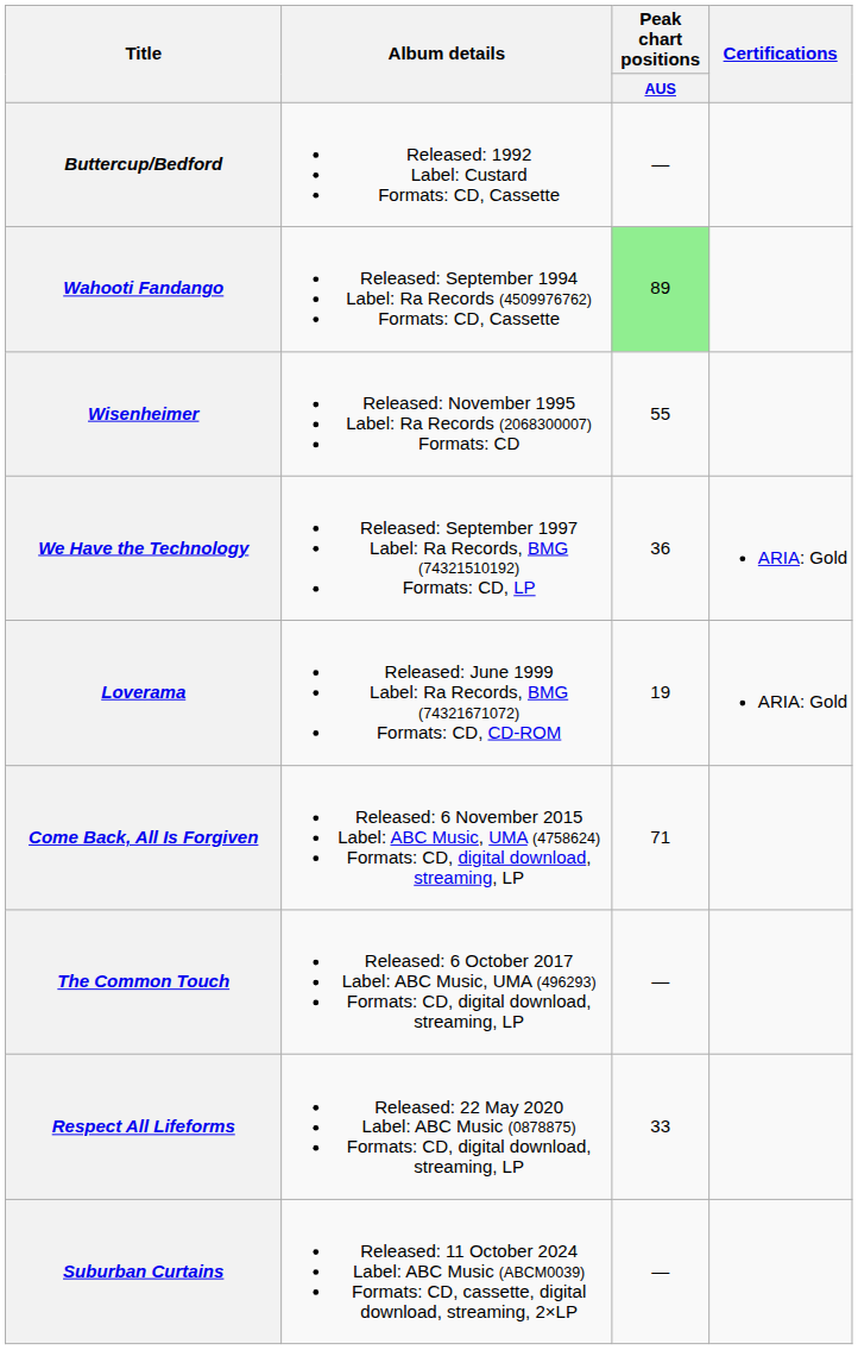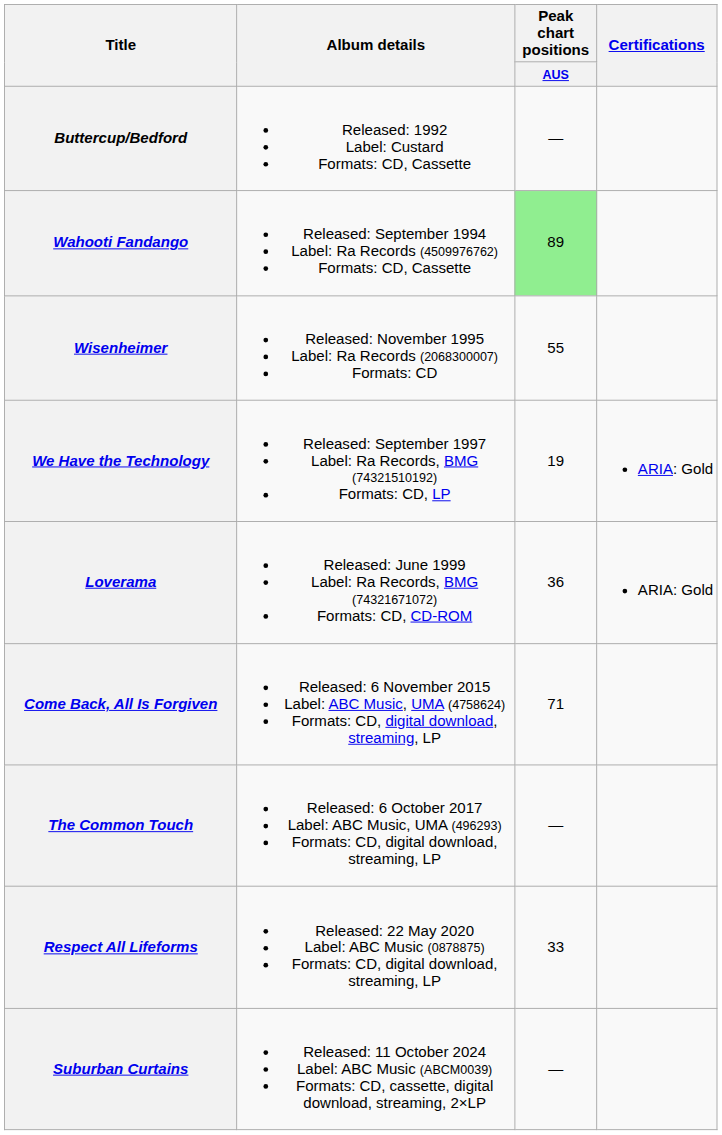We Have the Technology | Peak chart positions / AUS: 36 -> 19
Loverama | Peak chart positions / AUS: 19 -> 36
